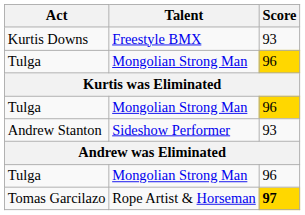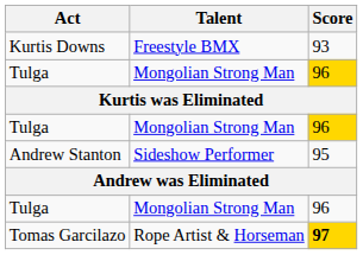Andrew Stanton | Score: 93 -> 95
